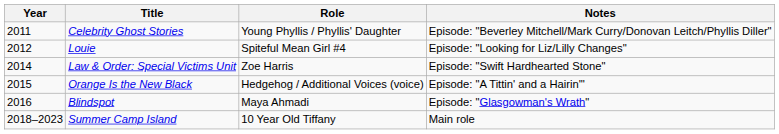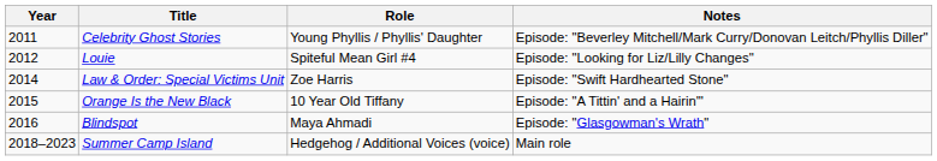Orange Is the New Black | Role: Hedgehog / Additional Voices (voice) -> 10 Year Old Tiffany
Summer Camp Island | Role: 10 Year Old Tiffany -> Hedgehog / Additional Voices (voice)
